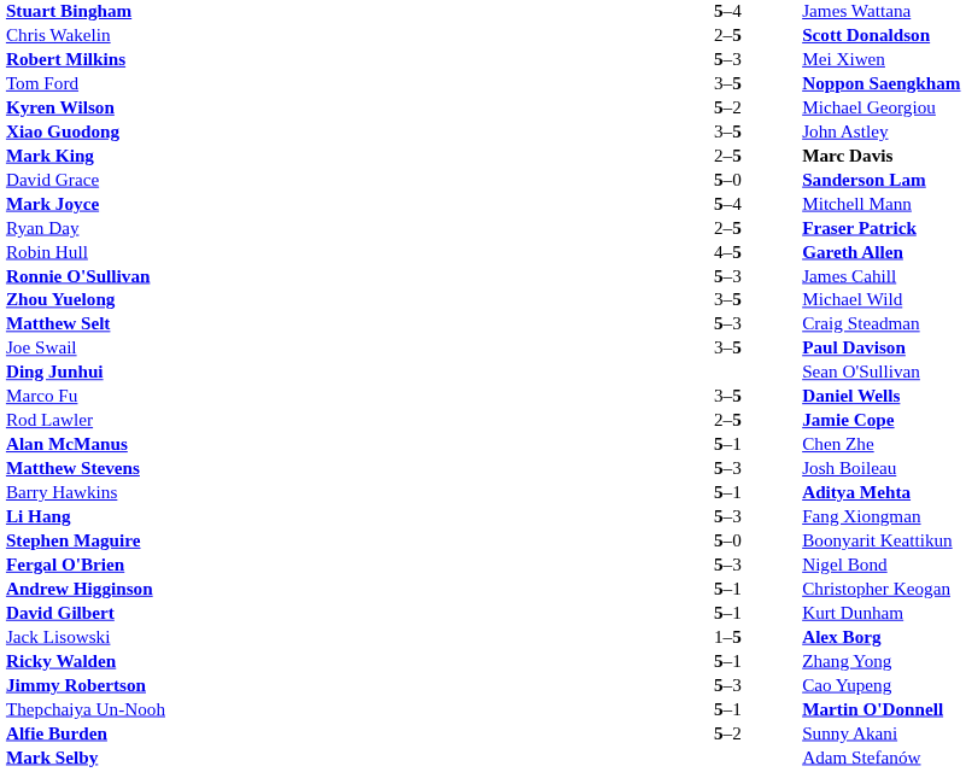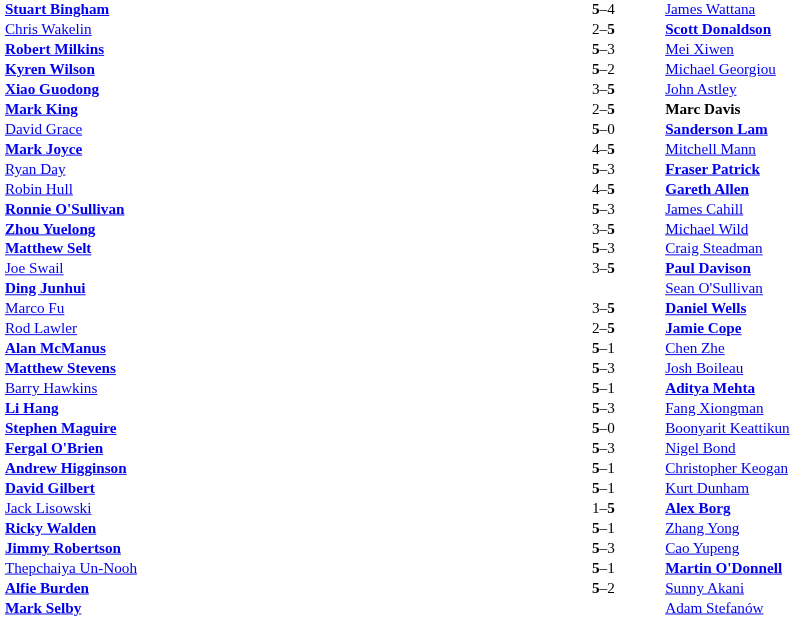- row: Tom Ford | 3–5 | Noppon Saengkham
Mark Joyce | column 2: 5–4 -> 4–5
Ryan Day | column 2: 2–5 -> 5–3
